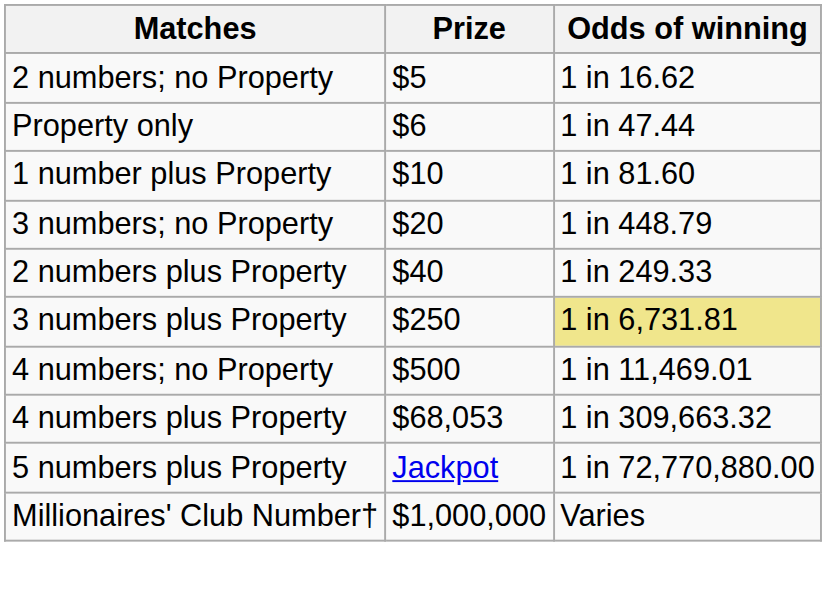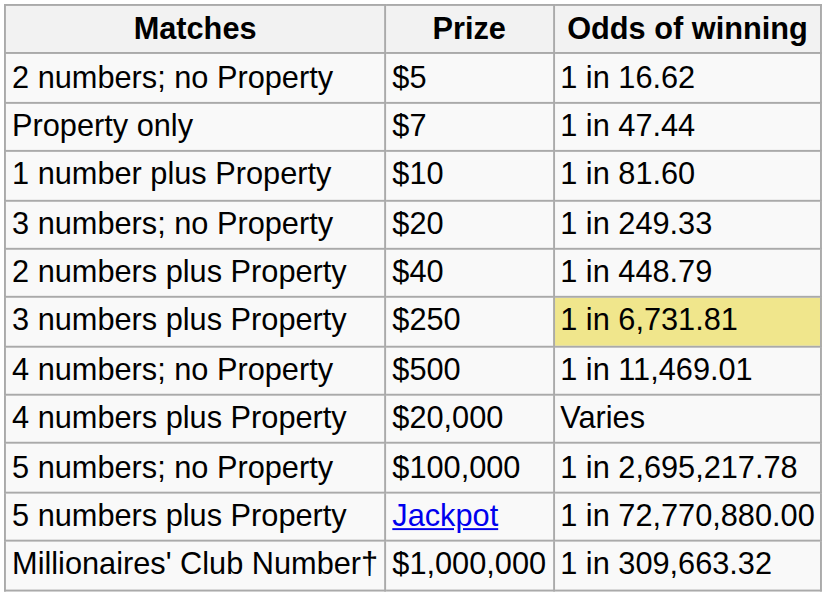Property only | Prize: $6 -> $7
3 numbers; no Property | Odds of winning: 1 in 448.79 -> 1 in 249.33
2 numbers plus Property | Odds of winning: 1 in 249.33 -> 1 in 448.79
4 numbers plus Property | Prize: $68,053 -> $20,000
4 numbers plus Property | Odds of winning: 1 in 309,663.32 -> Varies
+ row: 5 numbers; no Property | $100,000 | 1 in 2,695,217.78
Millionaires' Club Number† | Odds of winning: Varies -> 1 in 309,663.32
